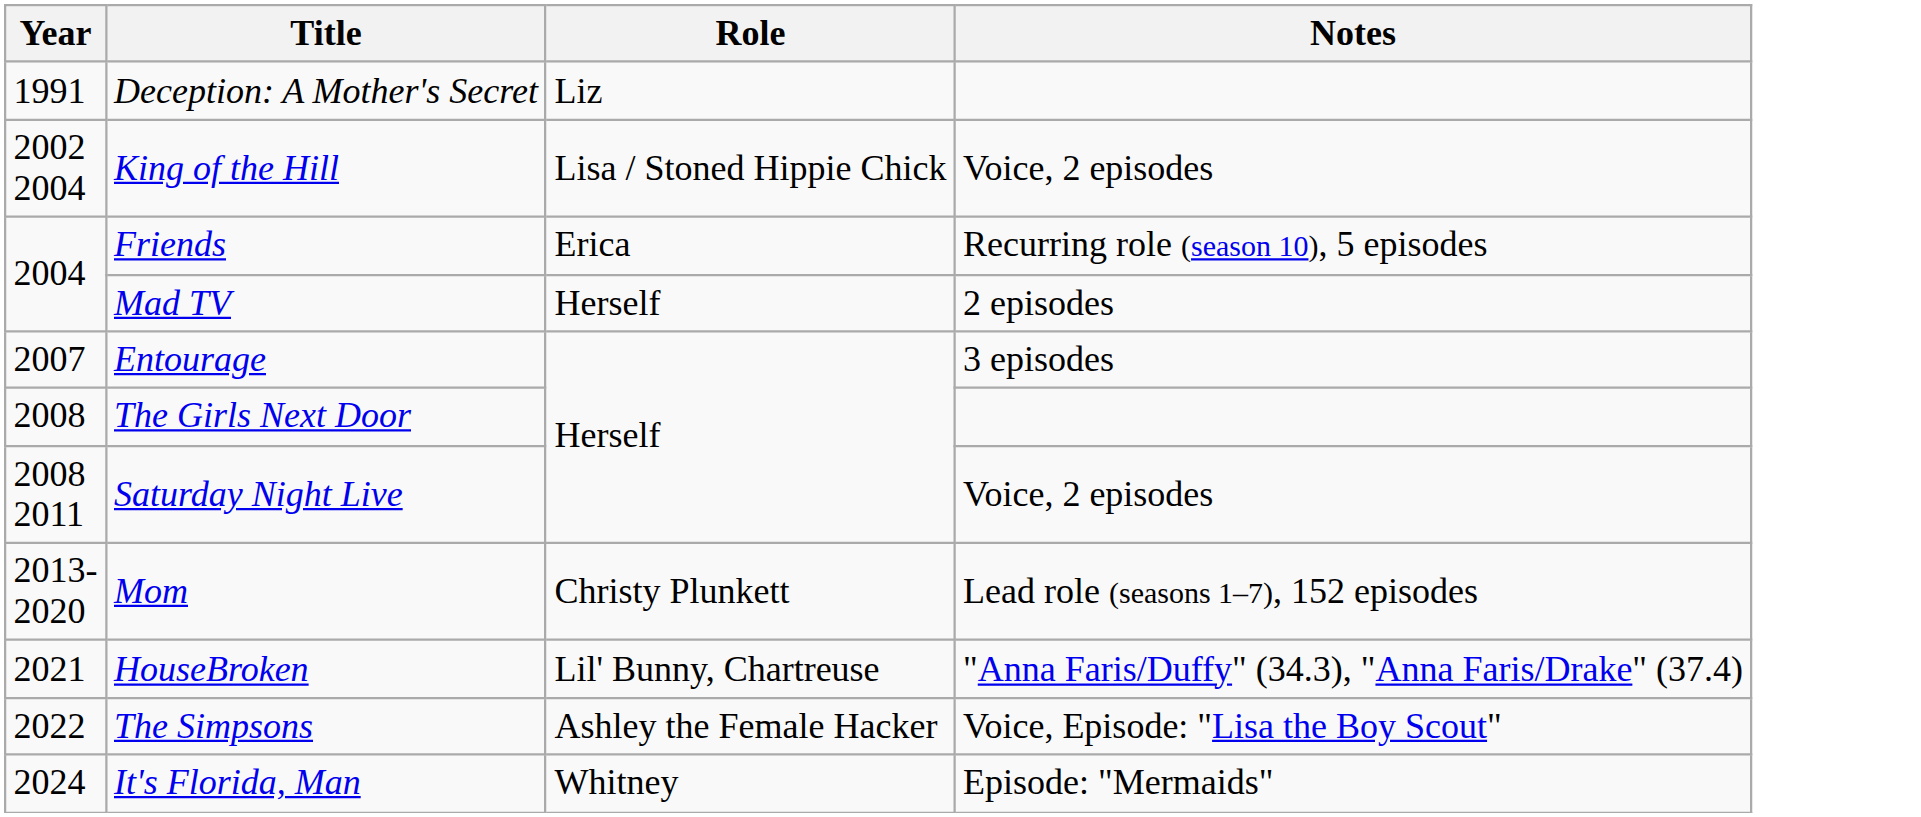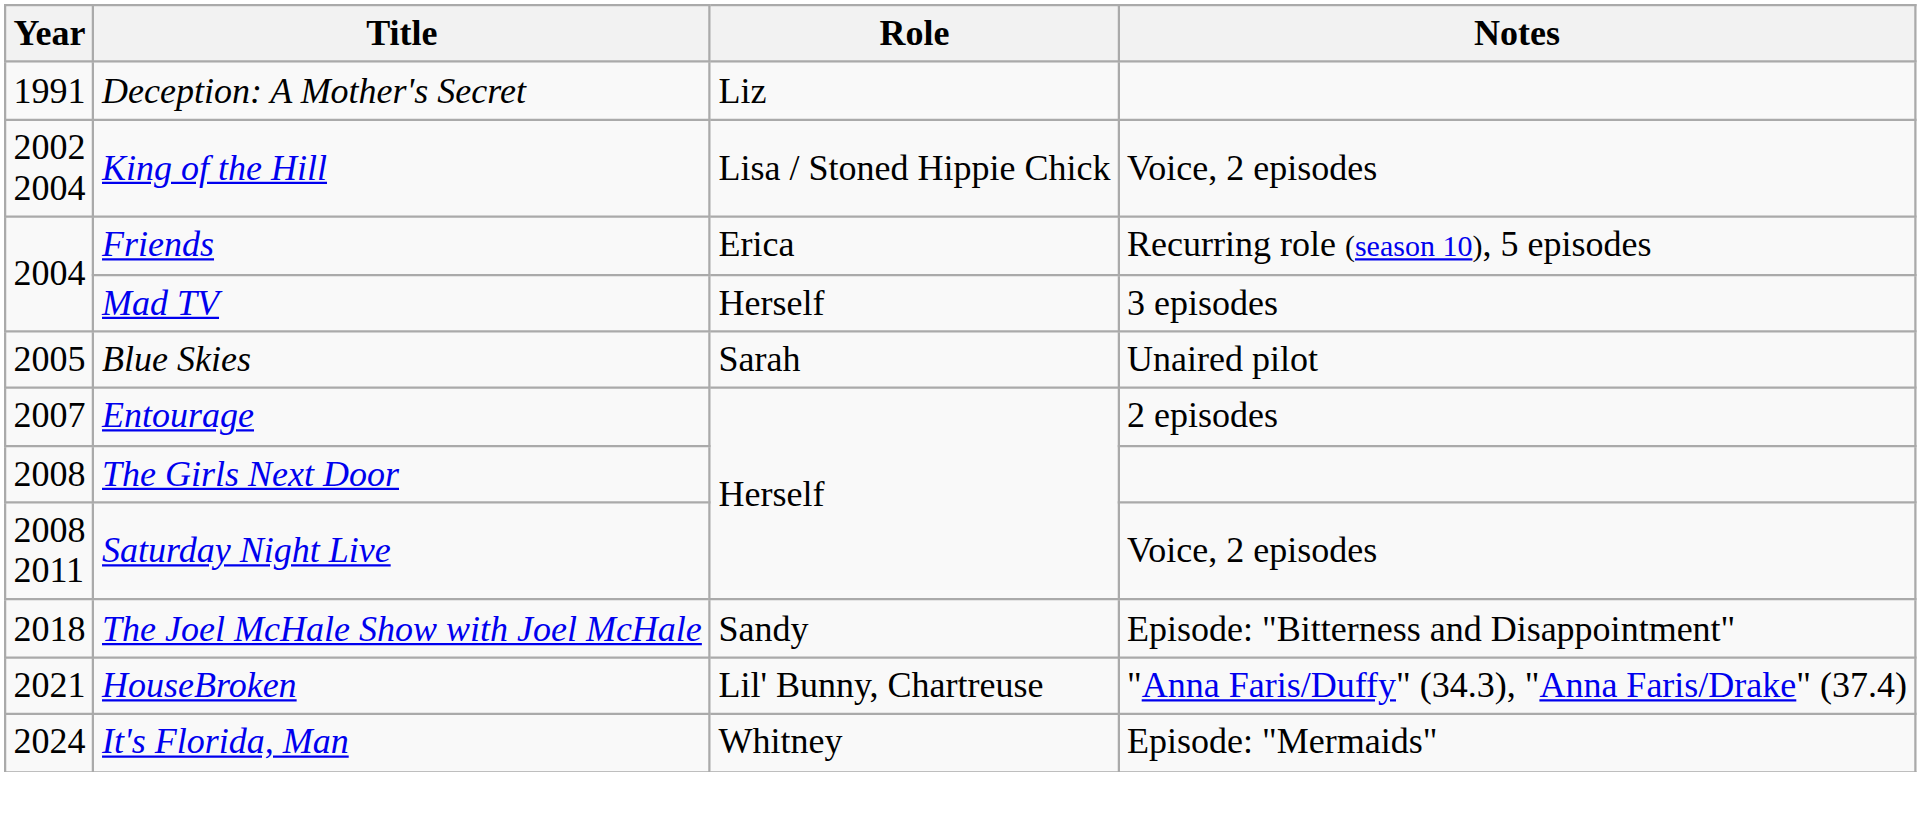Mad TV | Notes: 2 episodes -> 3 episodes
+ row: 2005 | Blue Skies | Sarah | Unaired pilot
Entourage | Notes: 3 episodes -> 2 episodes
- row: 2013- 2020 | Mom | Christy Plunkett | Lead role (seasons 1–7), 152 episodes
+ row: 2018 | The Joel McHale Show with Joel McHale | Sandy | Episode: "Bitterness and Disappointment"
- row: 2022 | The Simpsons | Ashley the Female Hacker | Voice, Episode: "Lisa the Boy Scout"
